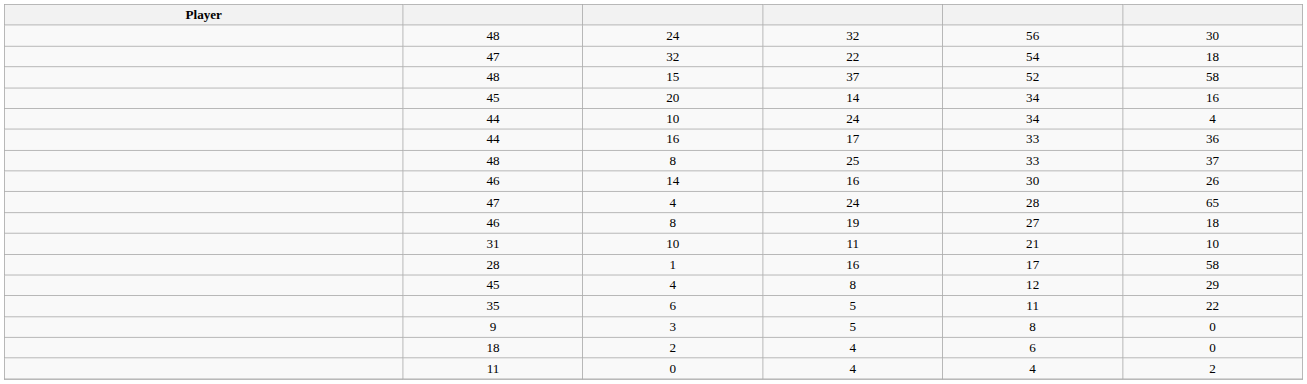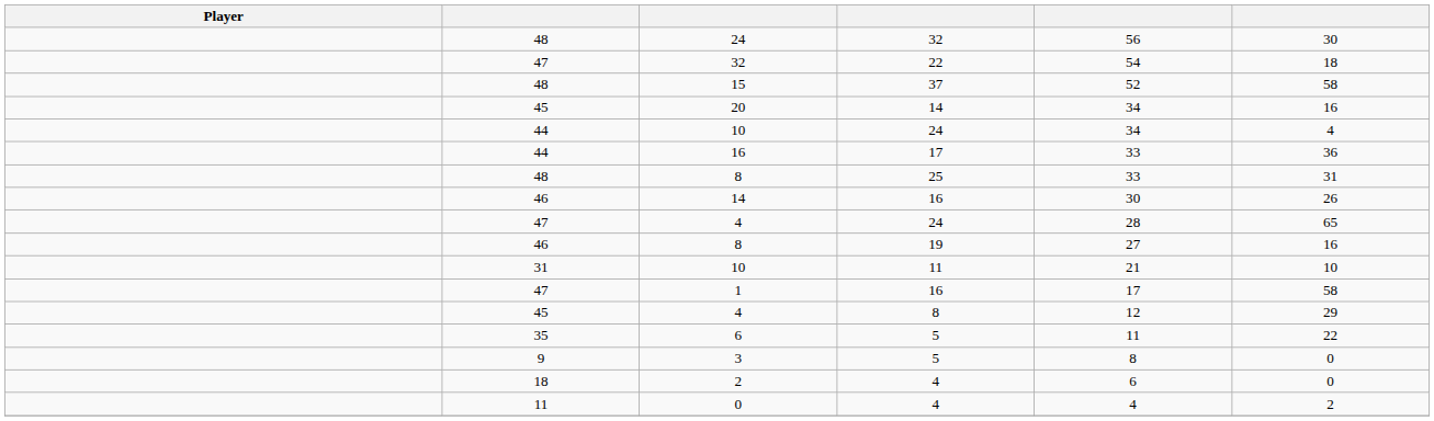8 / 25 | column 6: 37 -> 31
8 / 19 | column 6: 18 -> 16
1 | column 2: 28 -> 47
